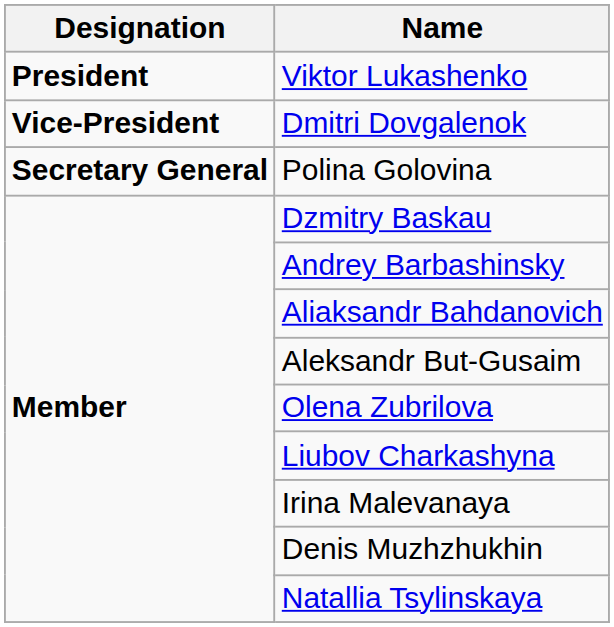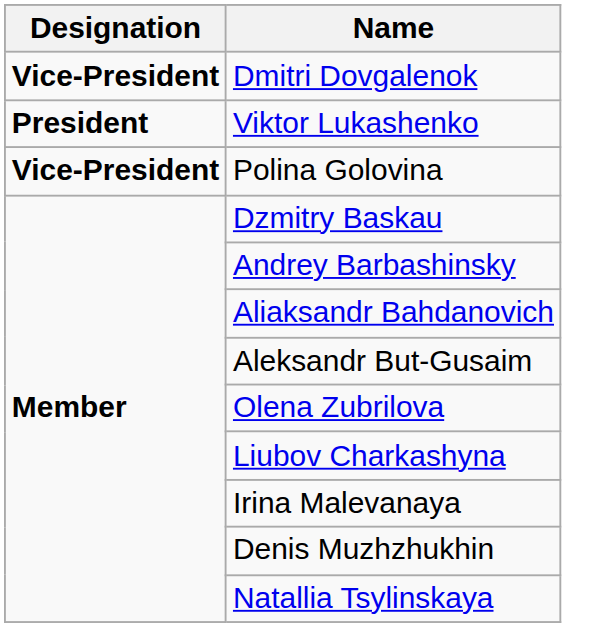rows swapped: Viktor Lukashenko <-> Dmitri Dovgalenok
Polina Golovina | Designation: Secretary General -> Vice-President
